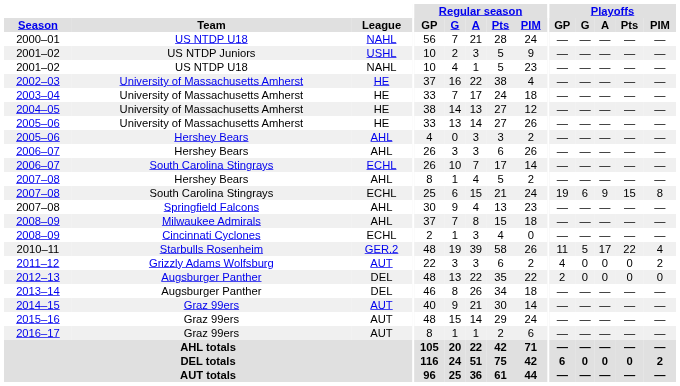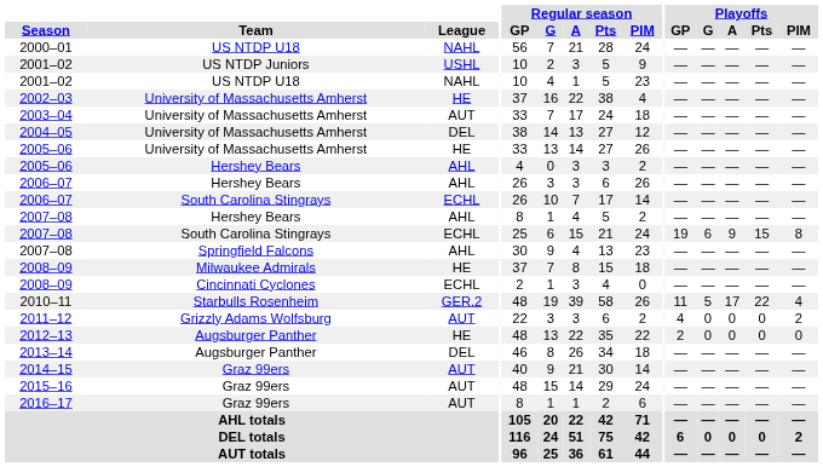2003–04 | League: HE -> AUT
2004–05 | League: HE -> DEL
2008–09 / Milwaukee Admirals | League: AHL -> HE
2012–13 | League: DEL -> HE
